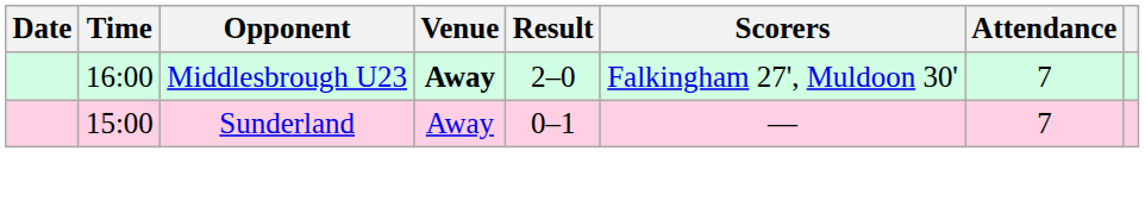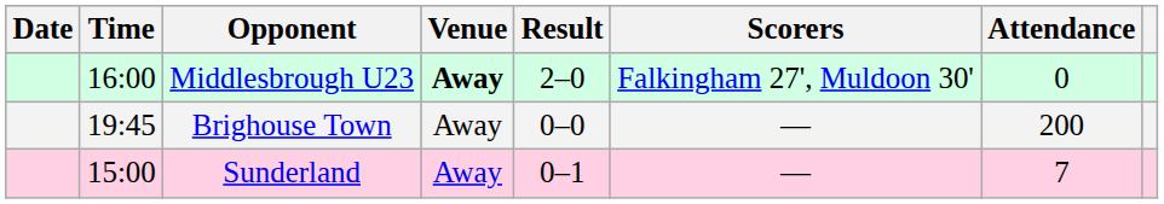Middlesbrough U23 | Attendance: 7 -> 0
+ row: 19:45 | Brighouse Town | Away | 0–0 | — | 200
